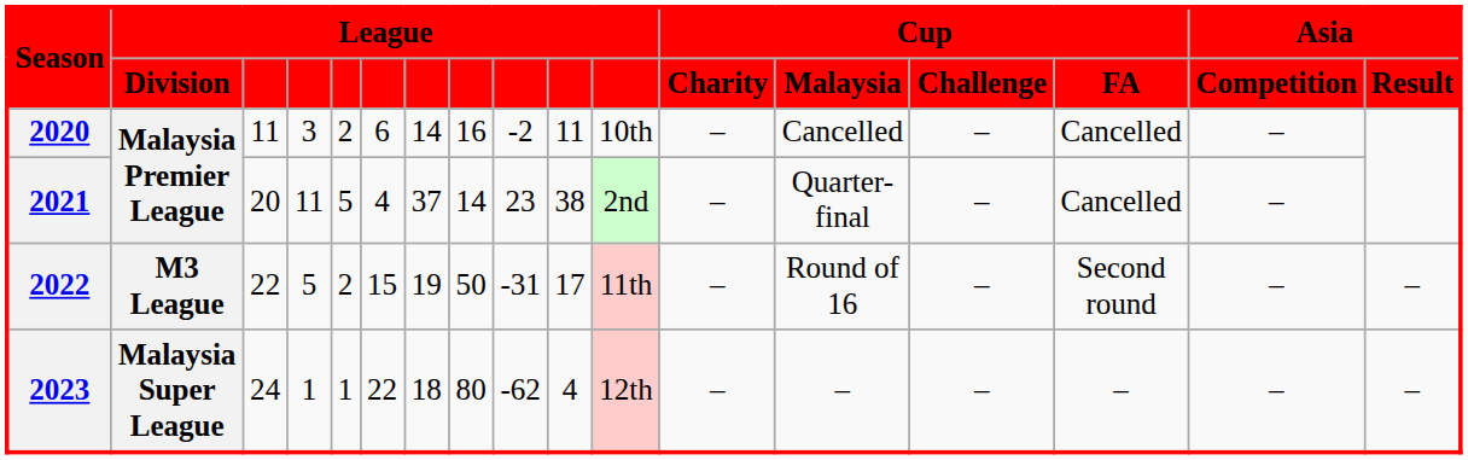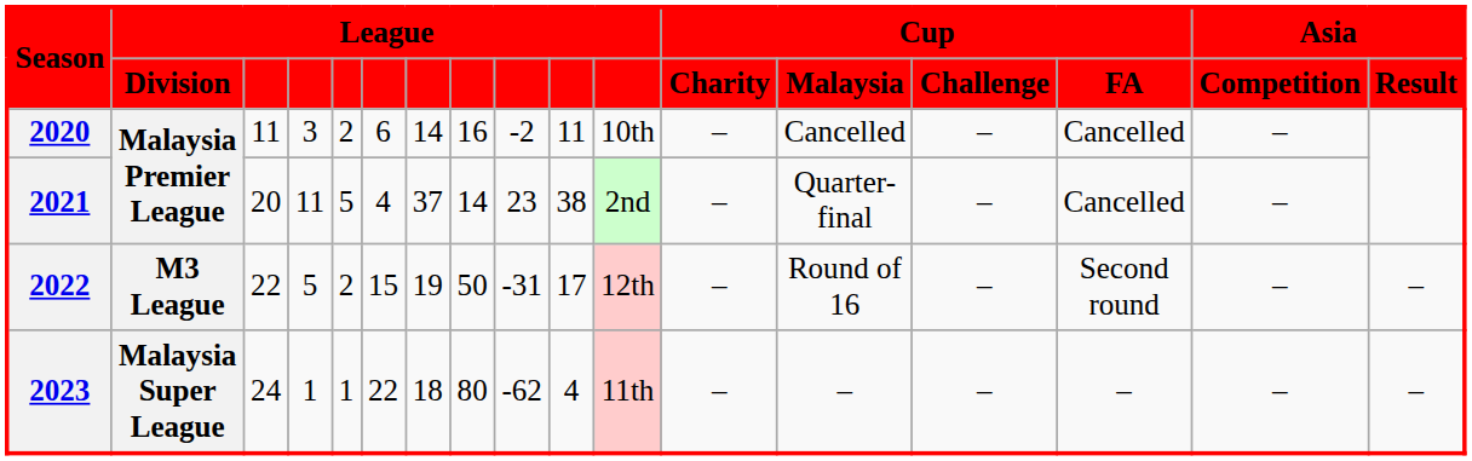2022 | column 11: 11th -> 12th
2023 | column 11: 12th -> 11th
